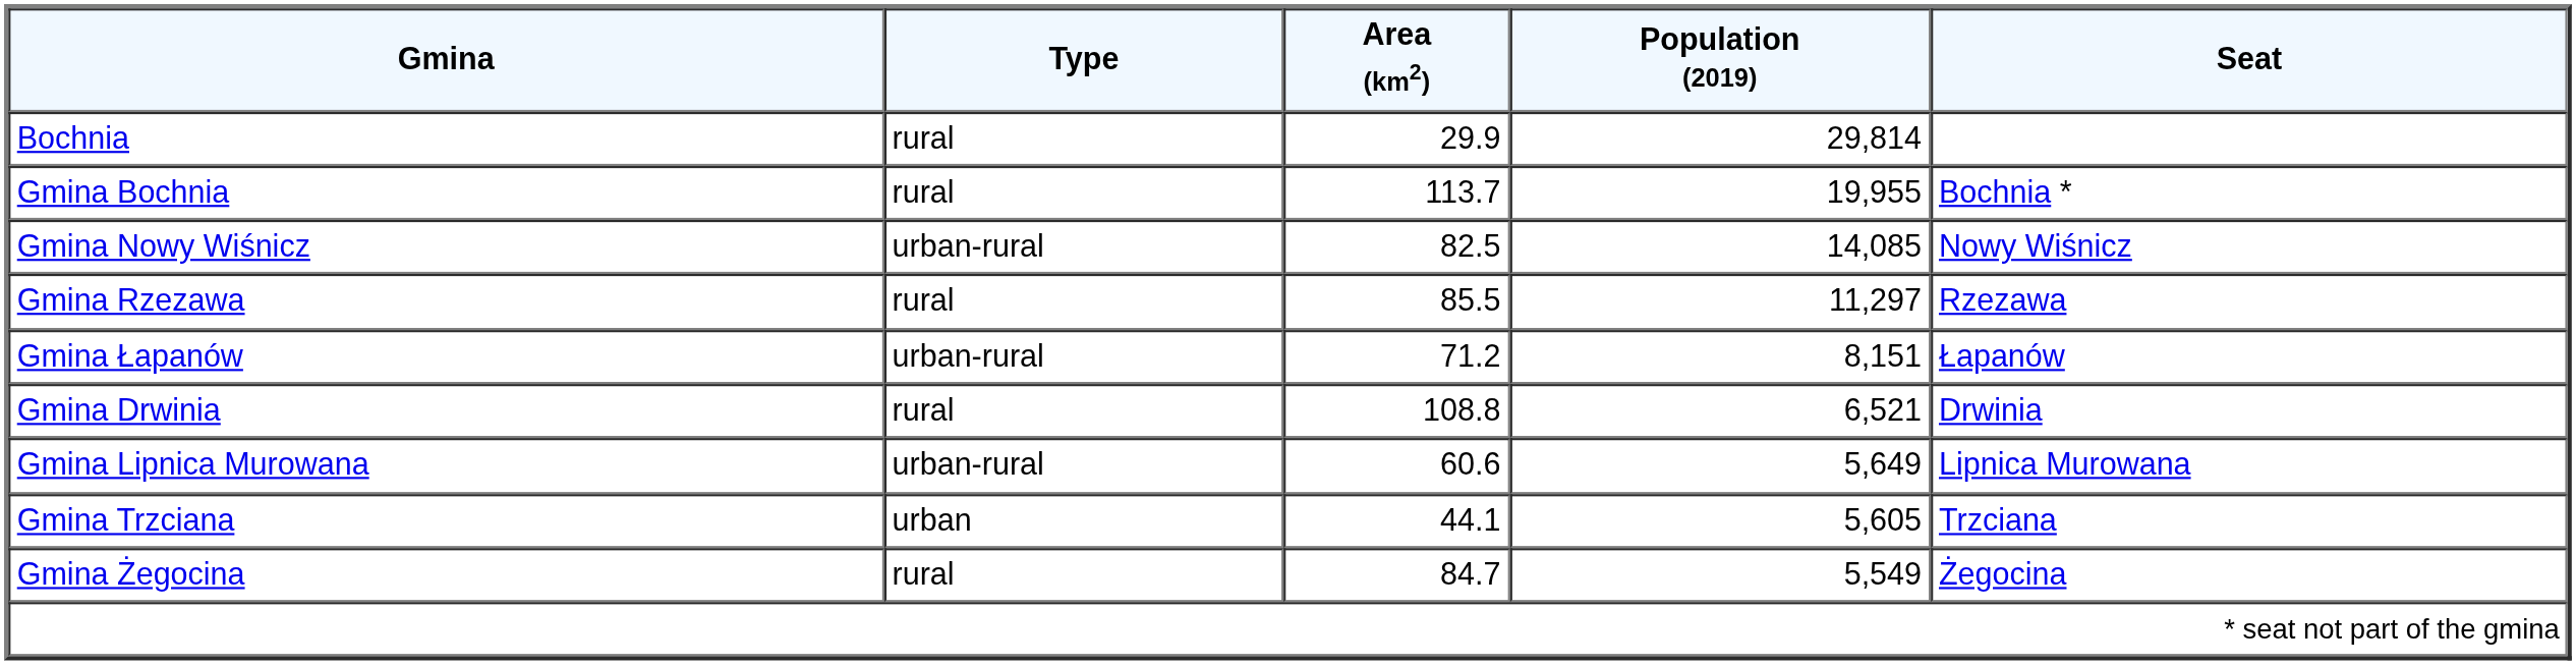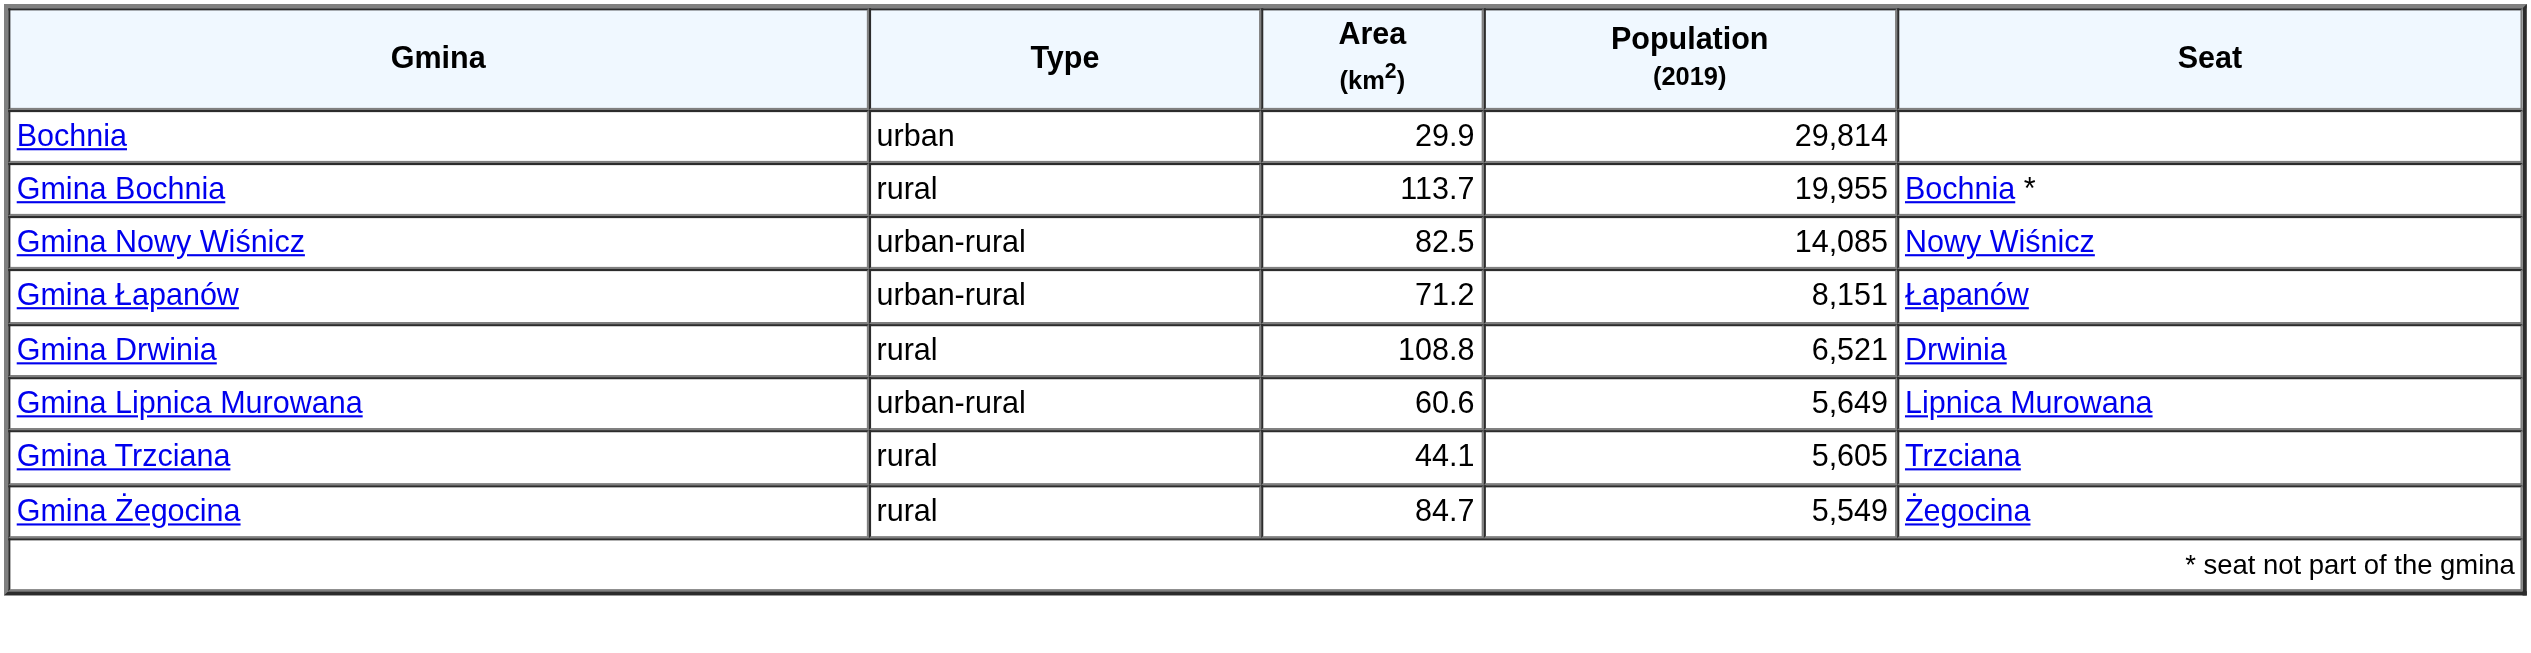Bochnia | Type: rural -> urban
- row: Gmina Rzezawa | rural | 85.5 | 11,297 | Rzezawa
Gmina Trzciana | Type: urban -> rural
